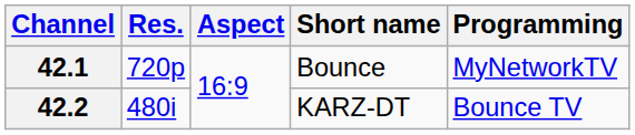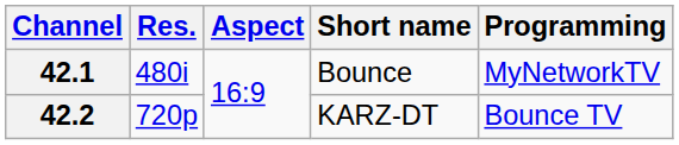42.1 | Res.: 720p -> 480i
42.2 | Res.: 480i -> 720p
